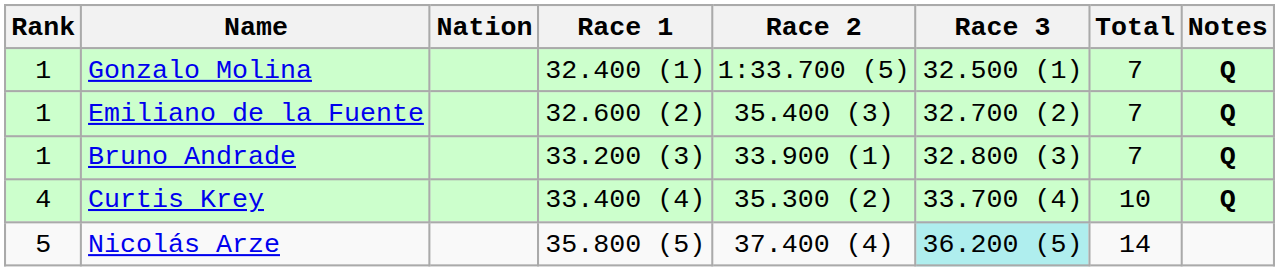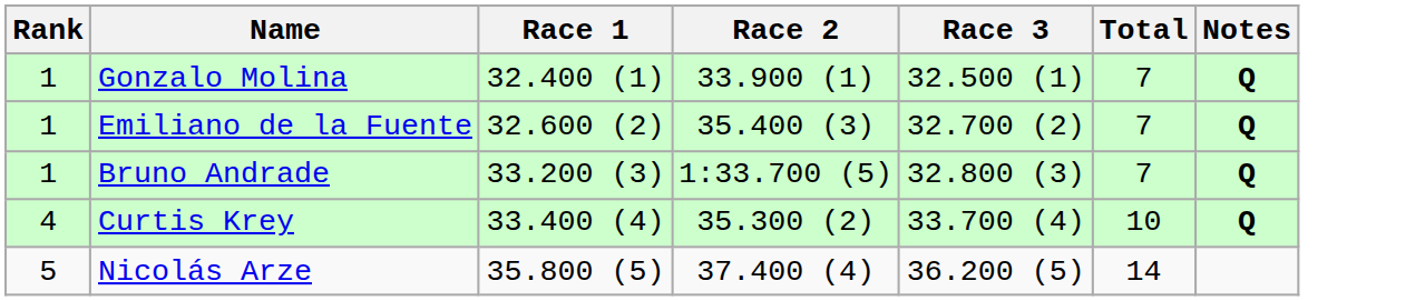- column: Nation
Gonzalo Molina | Race 2: 1:33.700 (5) -> 33.900 (1)
Bruno Andrade | Race 2: 33.900 (1) -> 1:33.700 (5)
Nicolás Arze | Race 3: paleturquoise background -> no background
